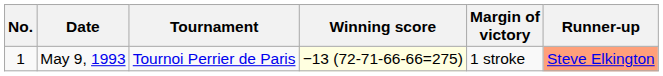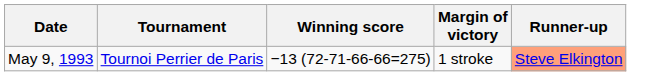- column: No. | 1
May 9, 1993 | Winning score: lightyellow background -> no background
